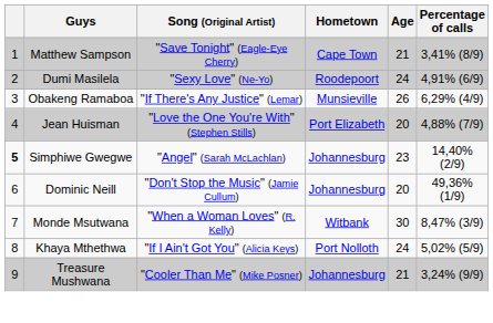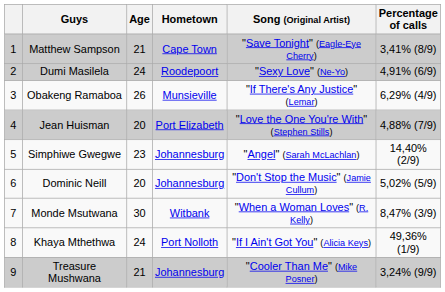columns swapped: Age <-> Song (Original Artist)
Simphiwe Gwegwe | column 1: bold -> normal
Dominic Neill | Percentage of calls: 49,36% (1/9) -> 5,02% (5/9)
Khaya Mthethwa | Percentage of calls: 5,02% (5/9) -> 49,36% (1/9)
